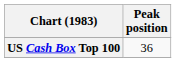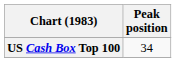US Cash Box Top 100 | Peak position: 36 -> 34
